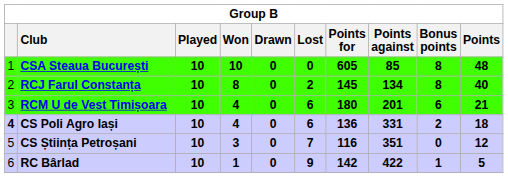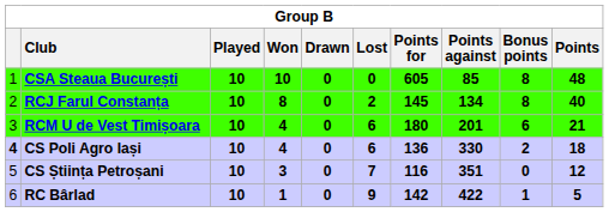CS Poli Agro Iași | Points against: 331 -> 330
